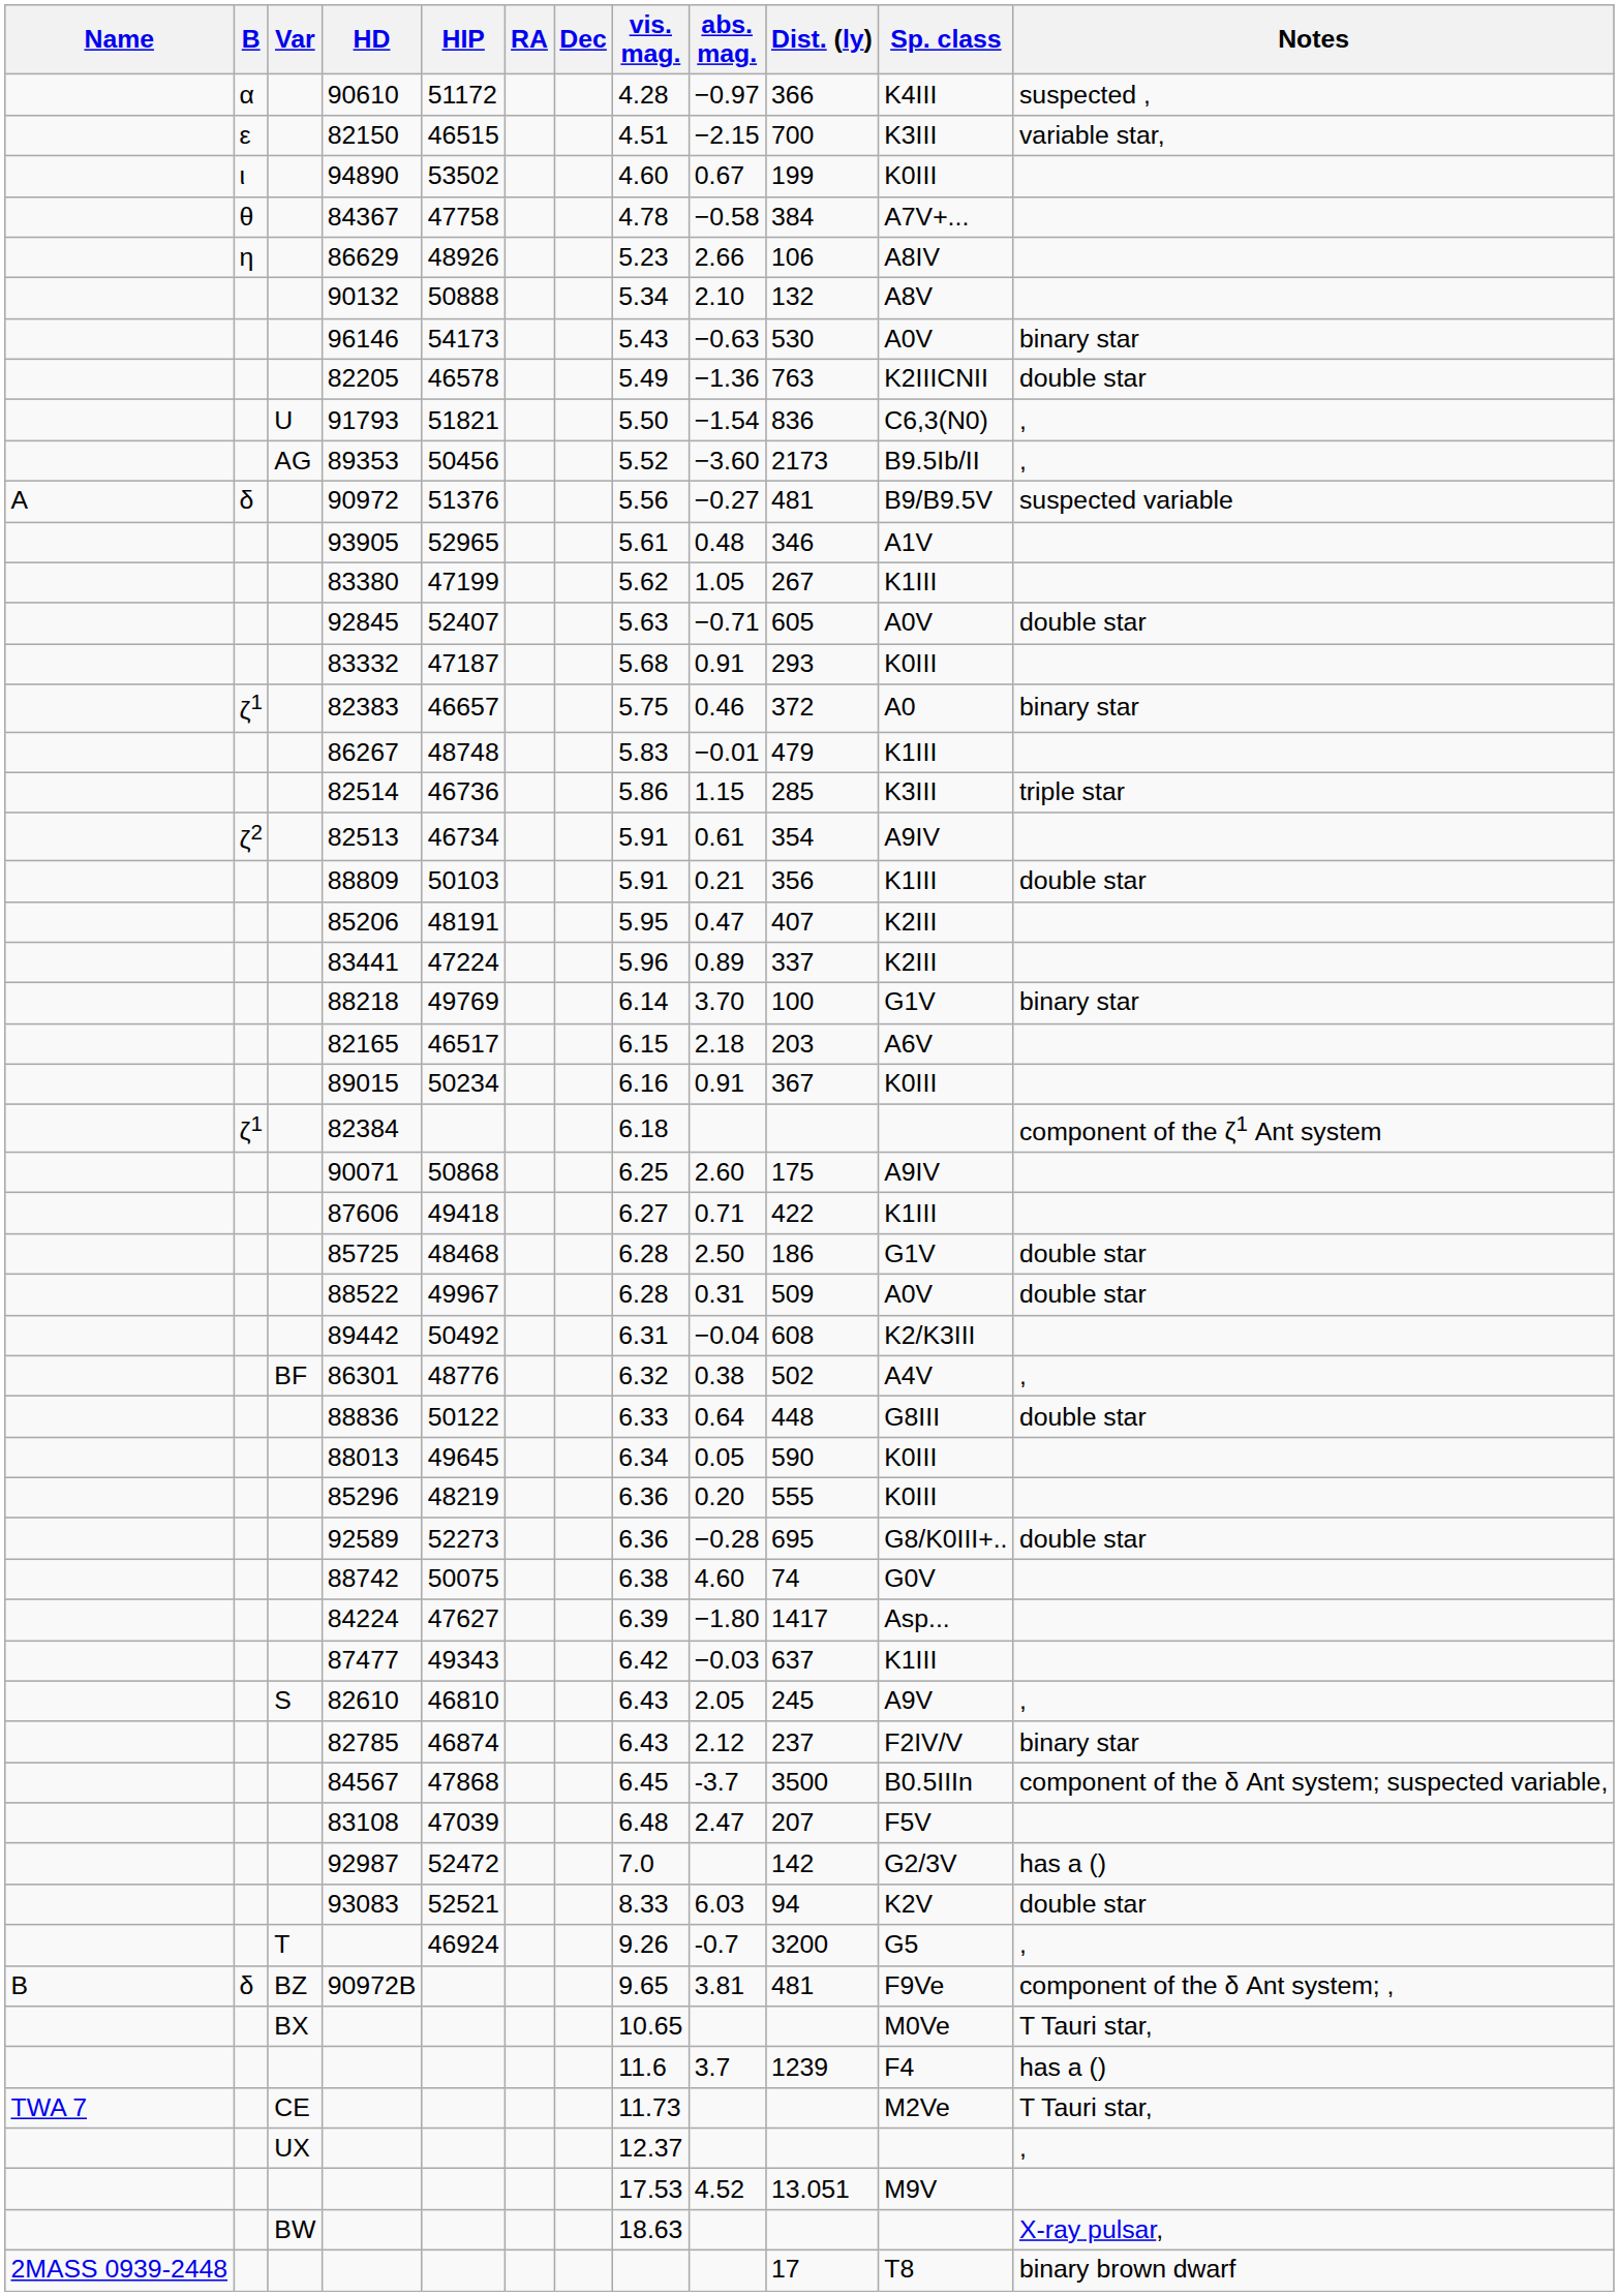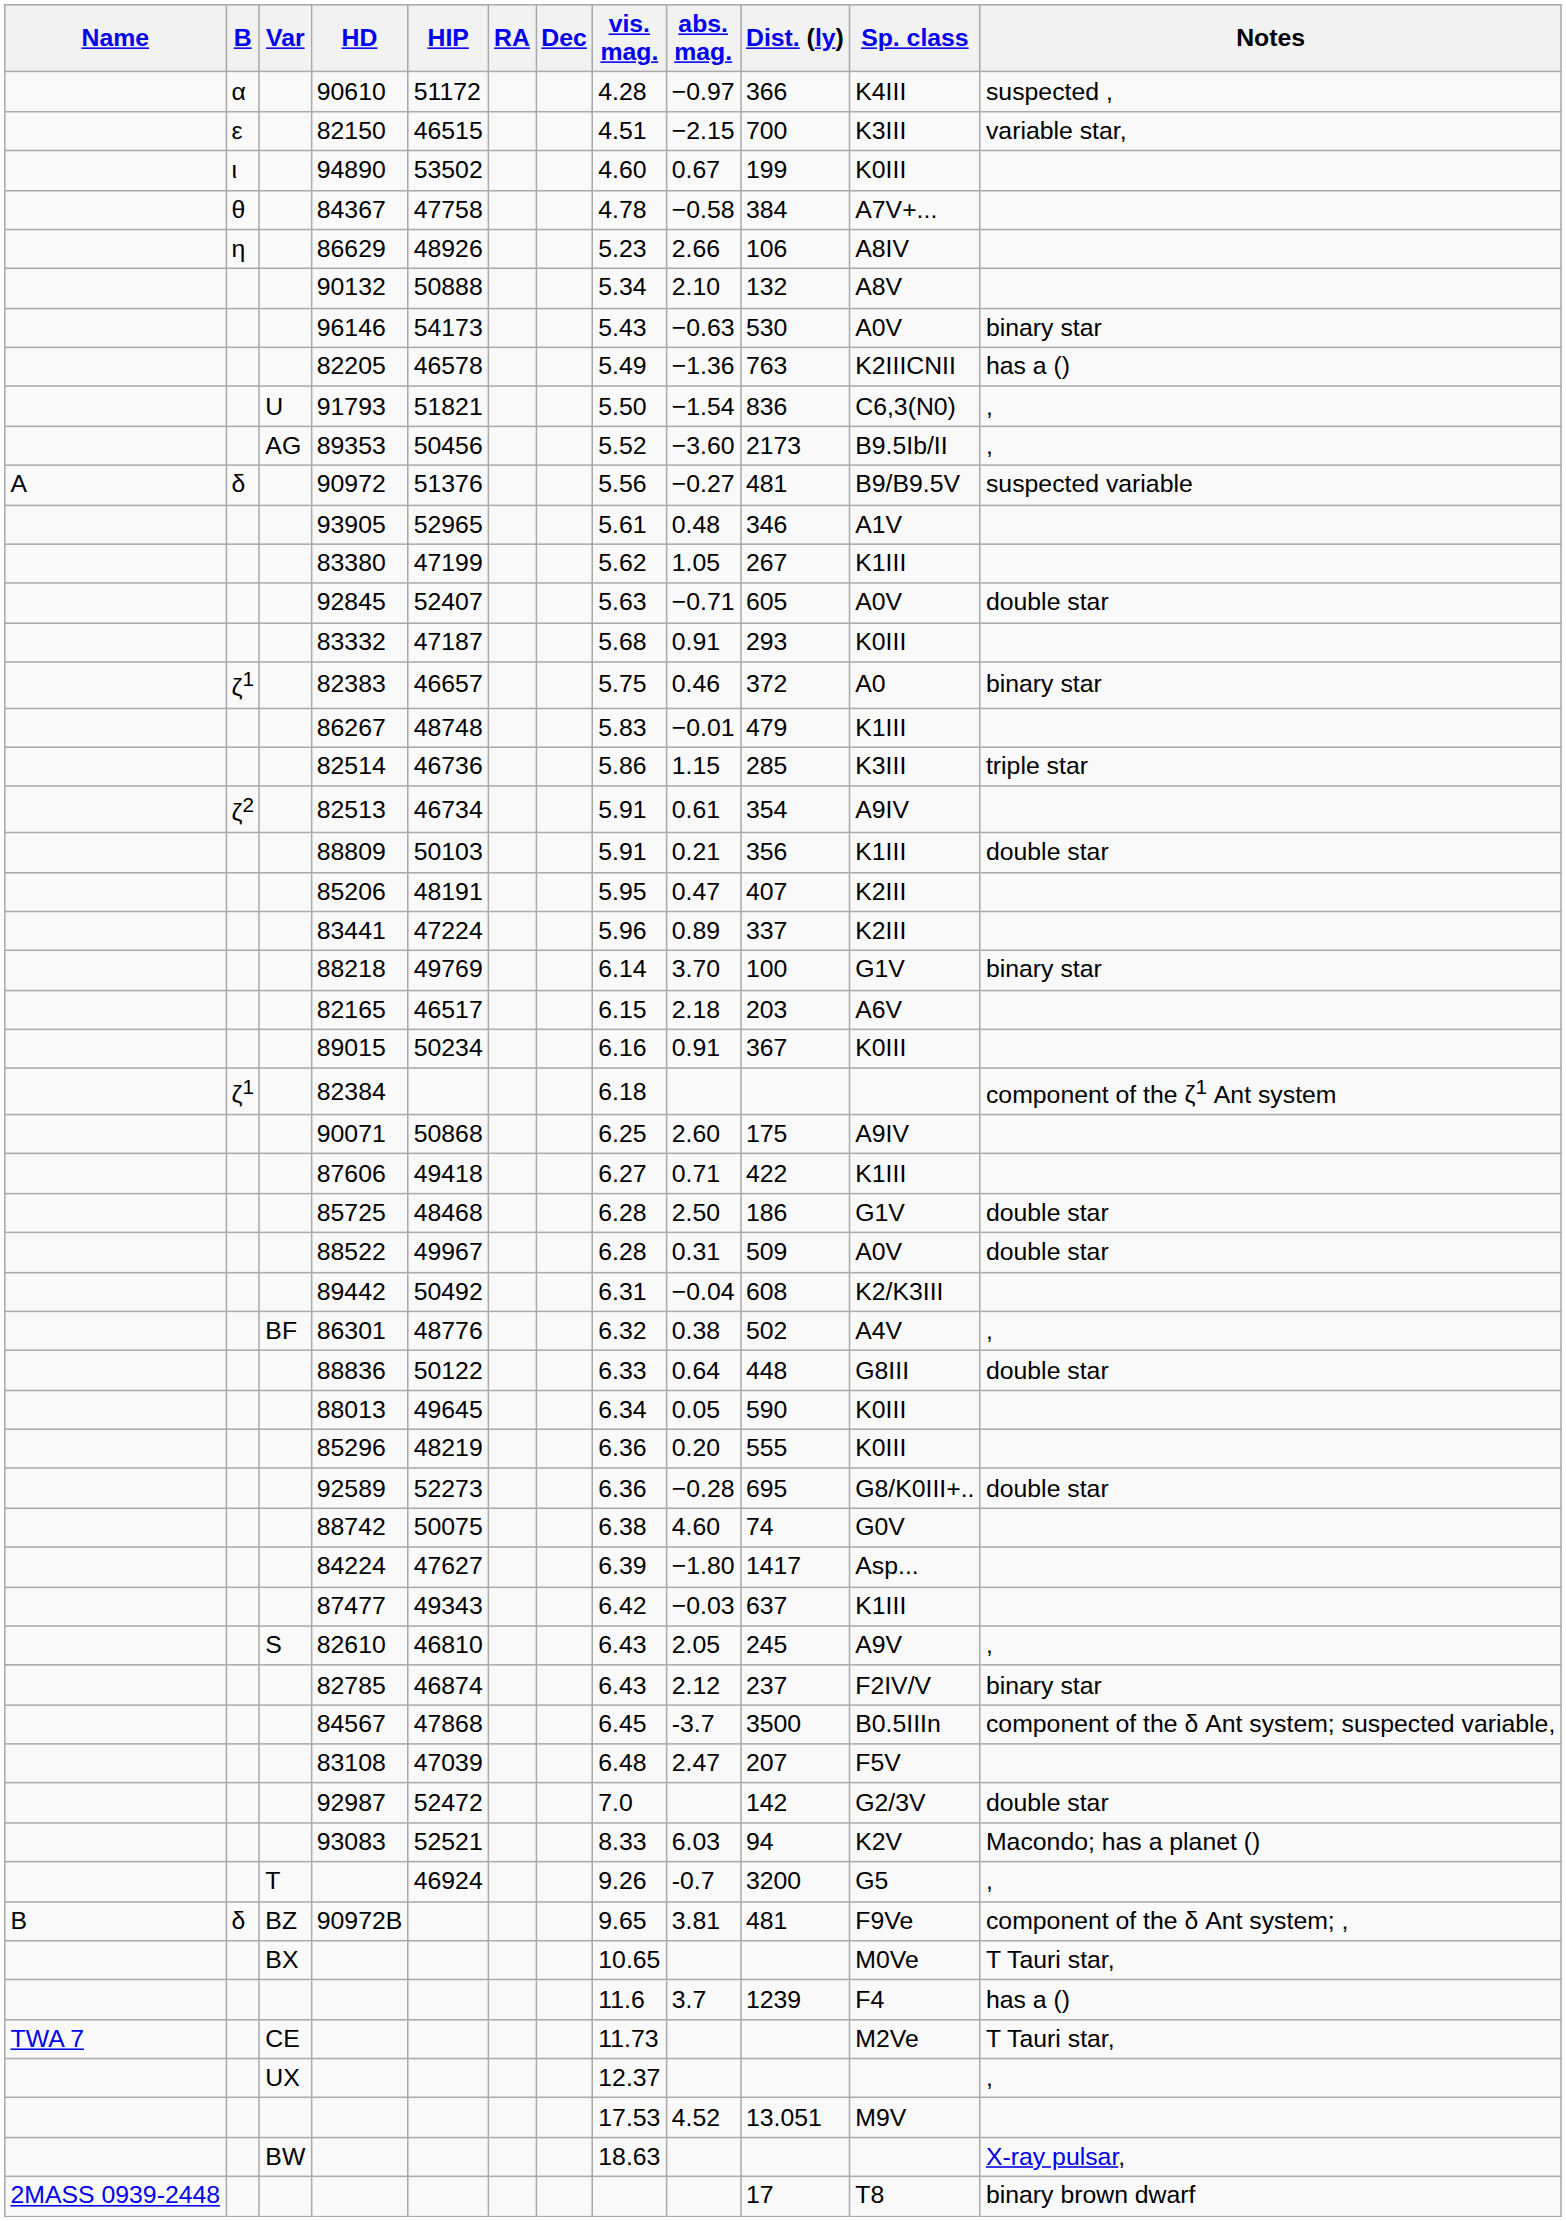82205 | Notes: double star -> has a ()
92987 | Notes: has a () -> double star
93083 | Notes: double star -> Macondo; has a planet ()
